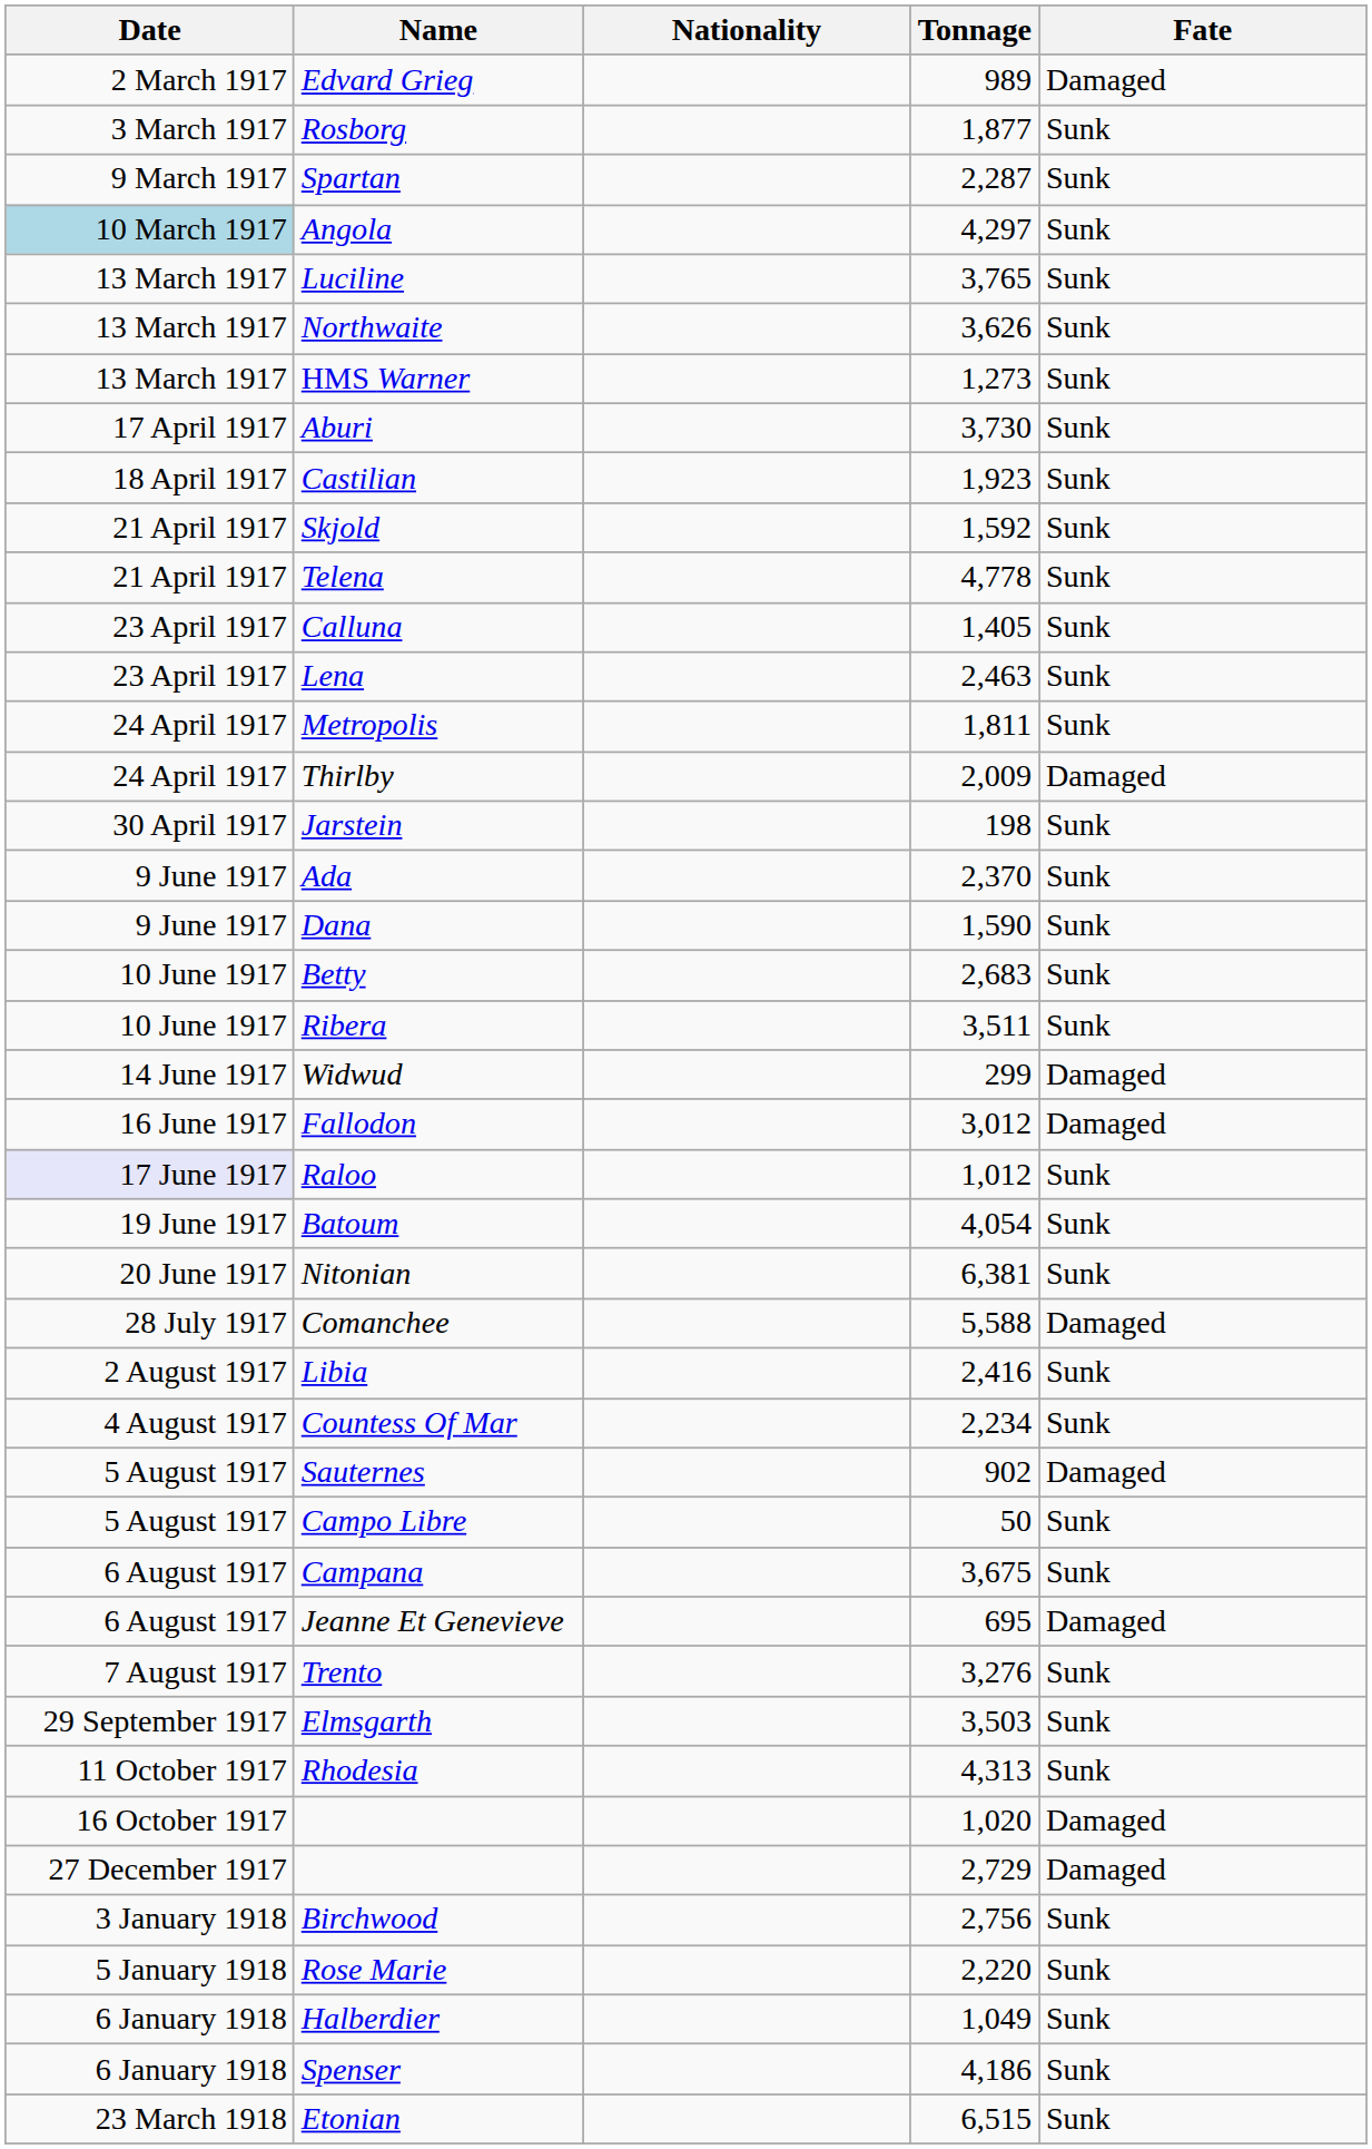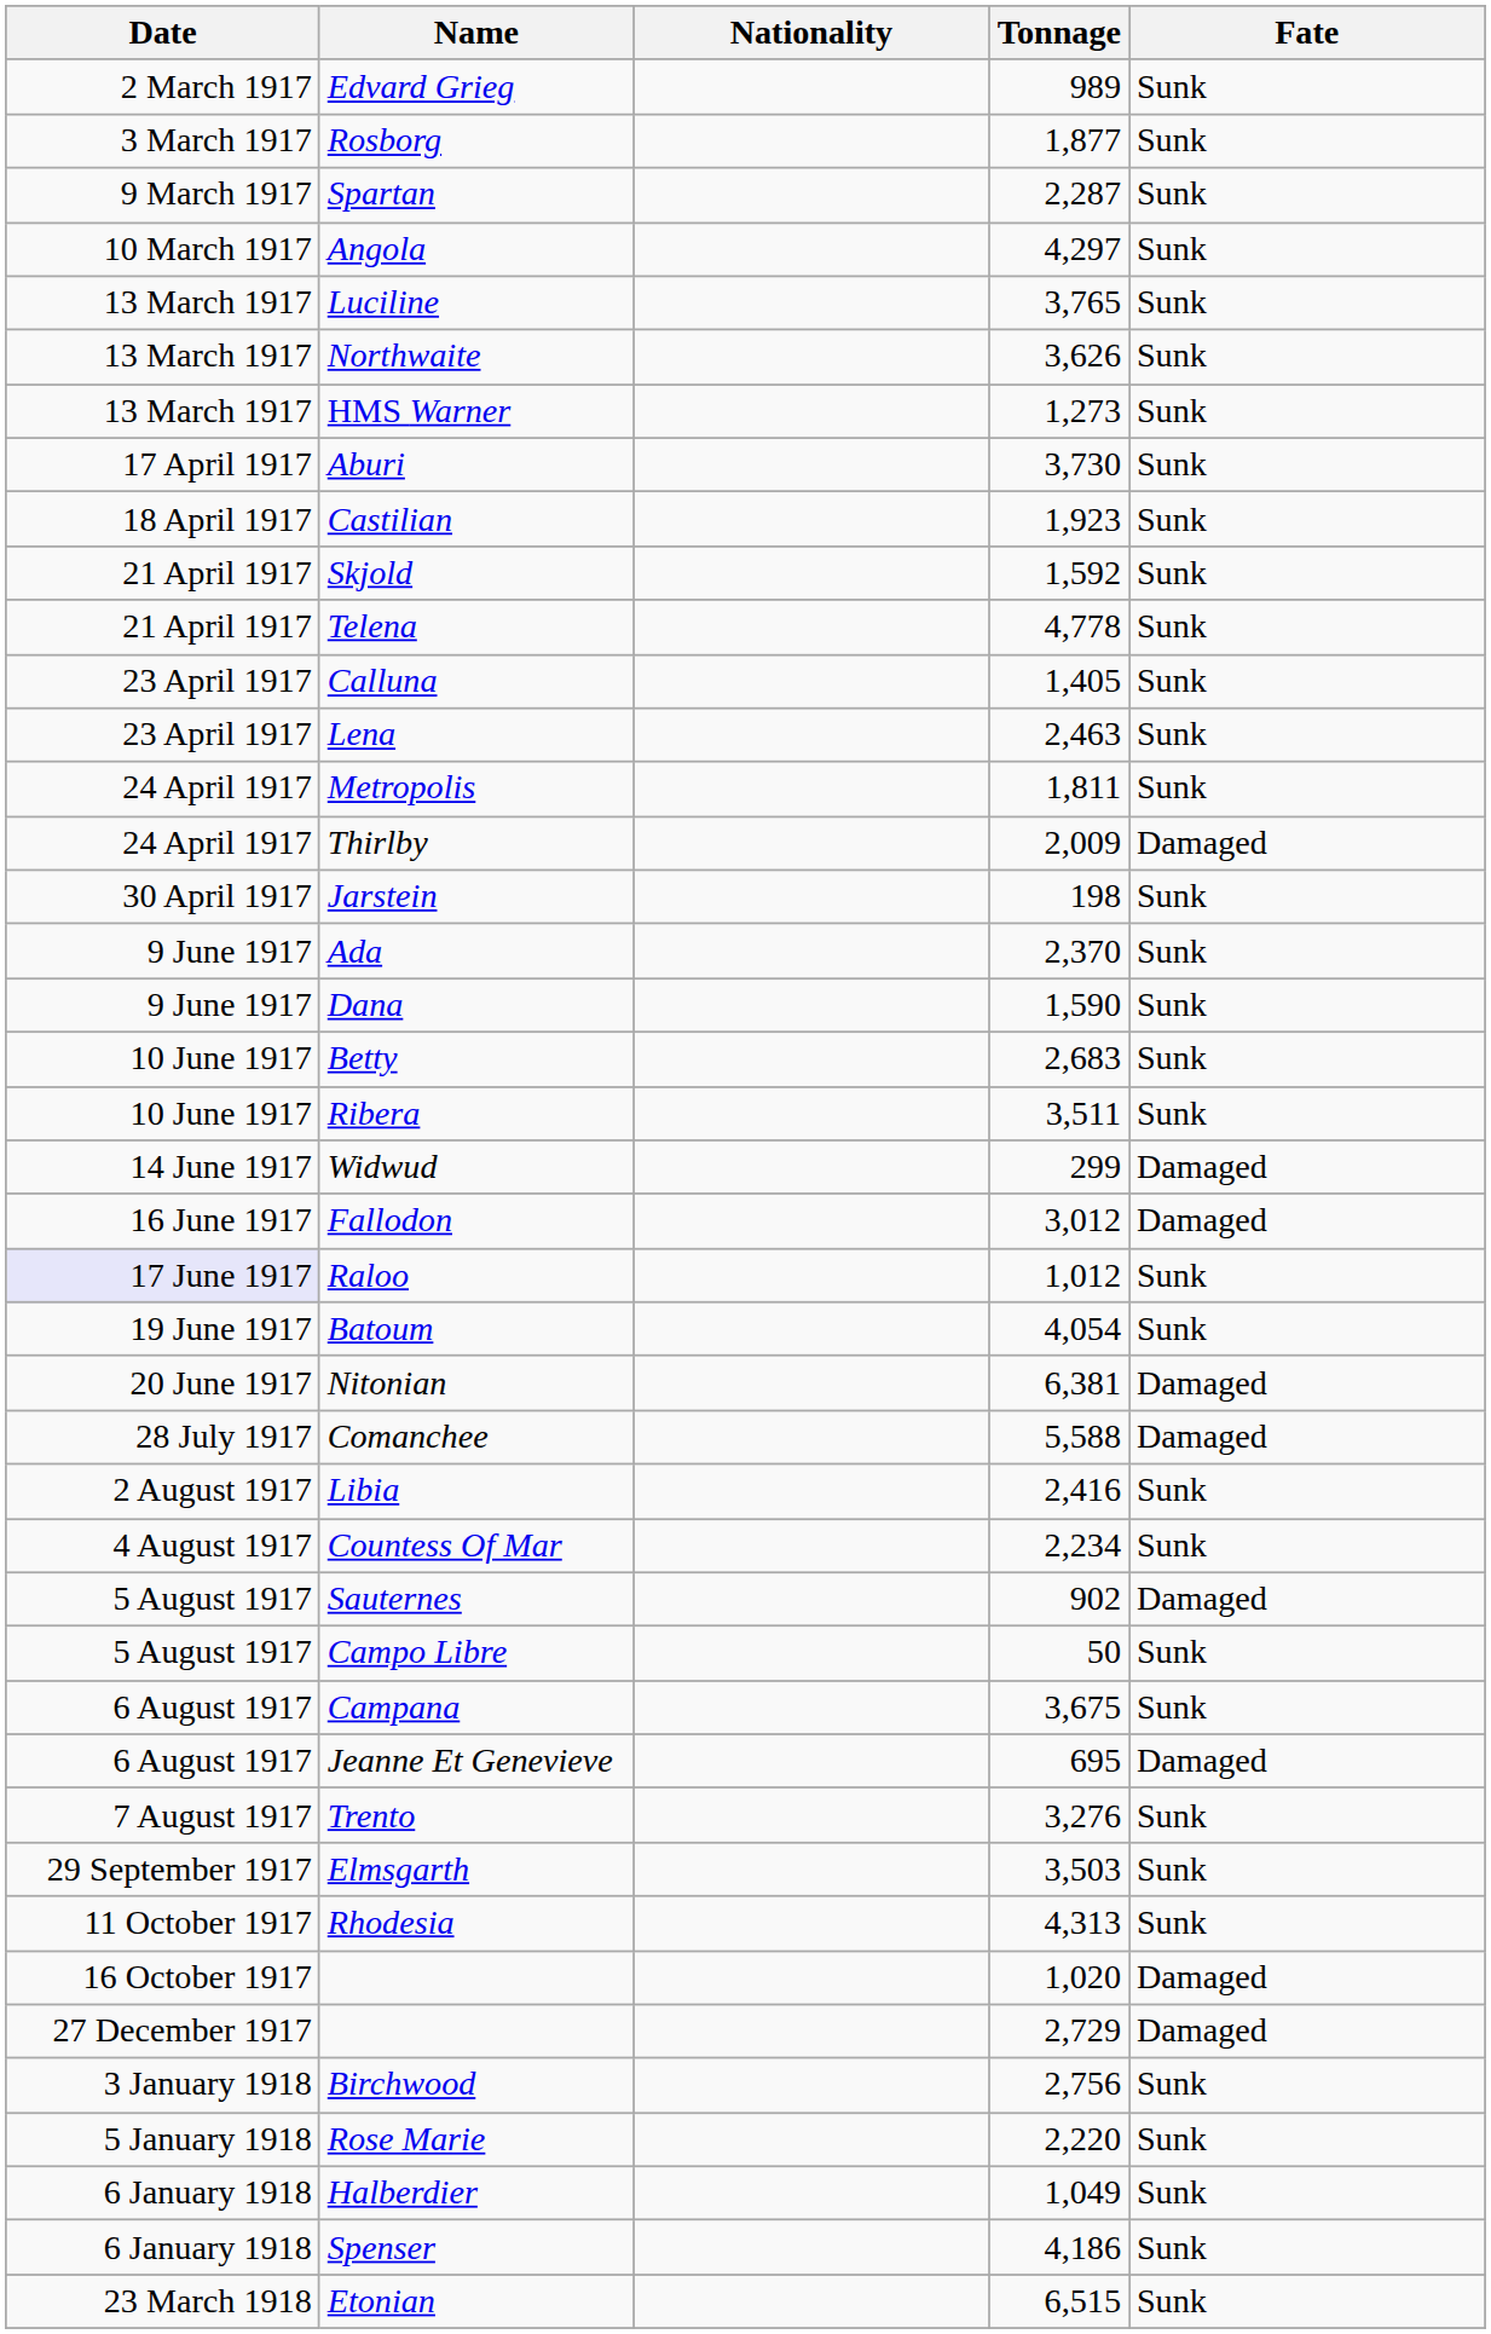Edvard Grieg | Fate: Damaged -> Sunk
Angola | Date: lightblue background -> no background
Nitonian | Fate: Sunk -> Damaged
